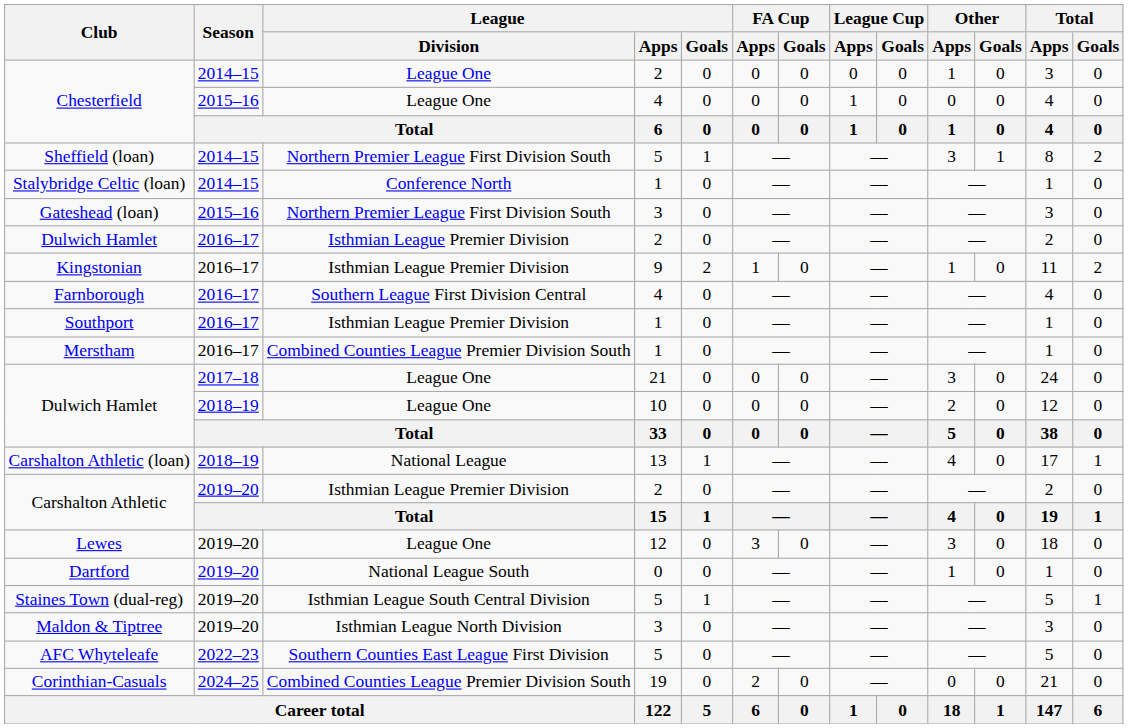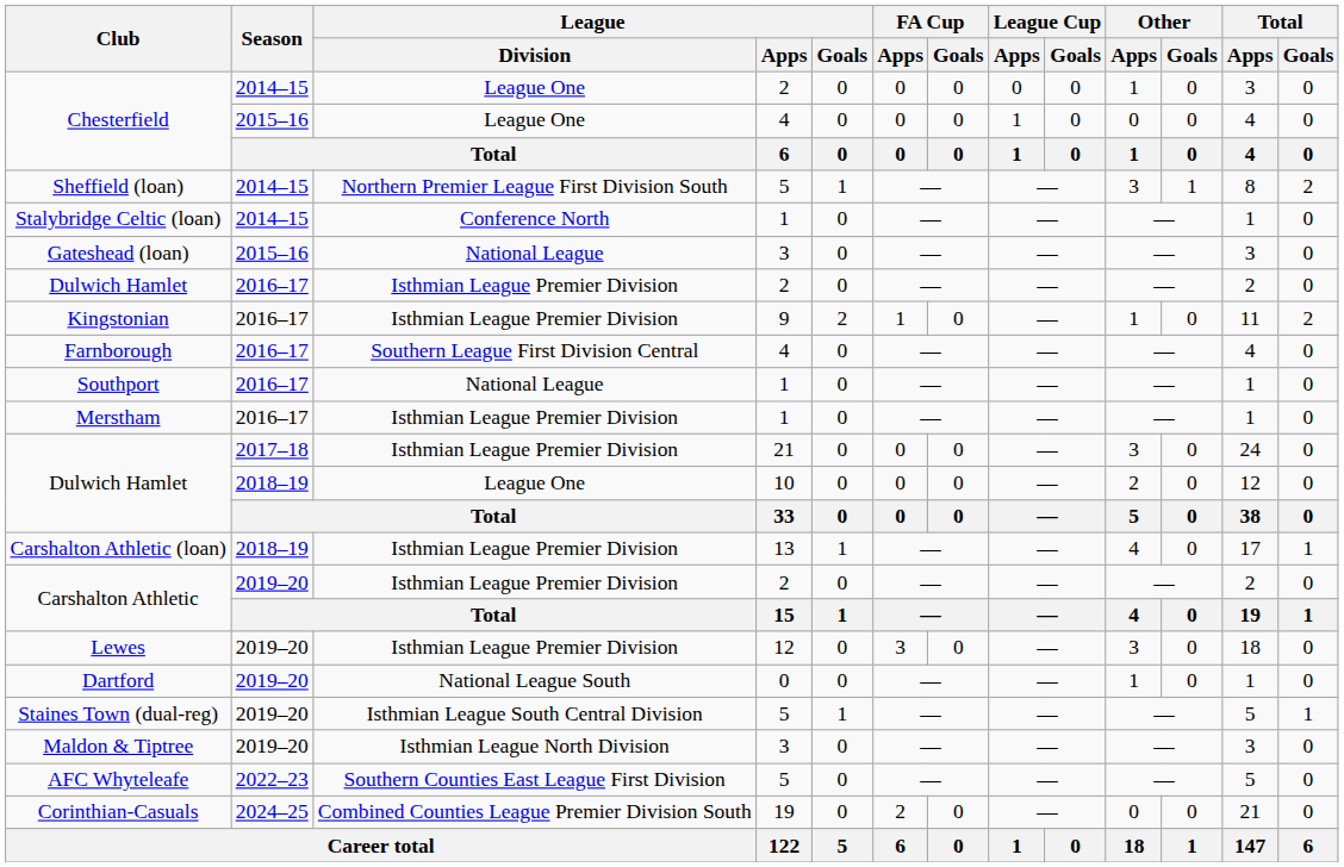Gateshead (loan) | League / Division: Northern Premier League First Division South -> National League
Southport | League / Division: Isthmian League Premier Division -> National League
Merstham | League / Division: Combined Counties League Premier Division South -> Isthmian League Premier Division
Dulwich Hamlet / 21 | League / Division: League One -> Isthmian League Premier Division
Carshalton Athletic (loan) | League / Division: National League -> Isthmian League Premier Division
Lewes | League / Division: League One -> Isthmian League Premier Division
